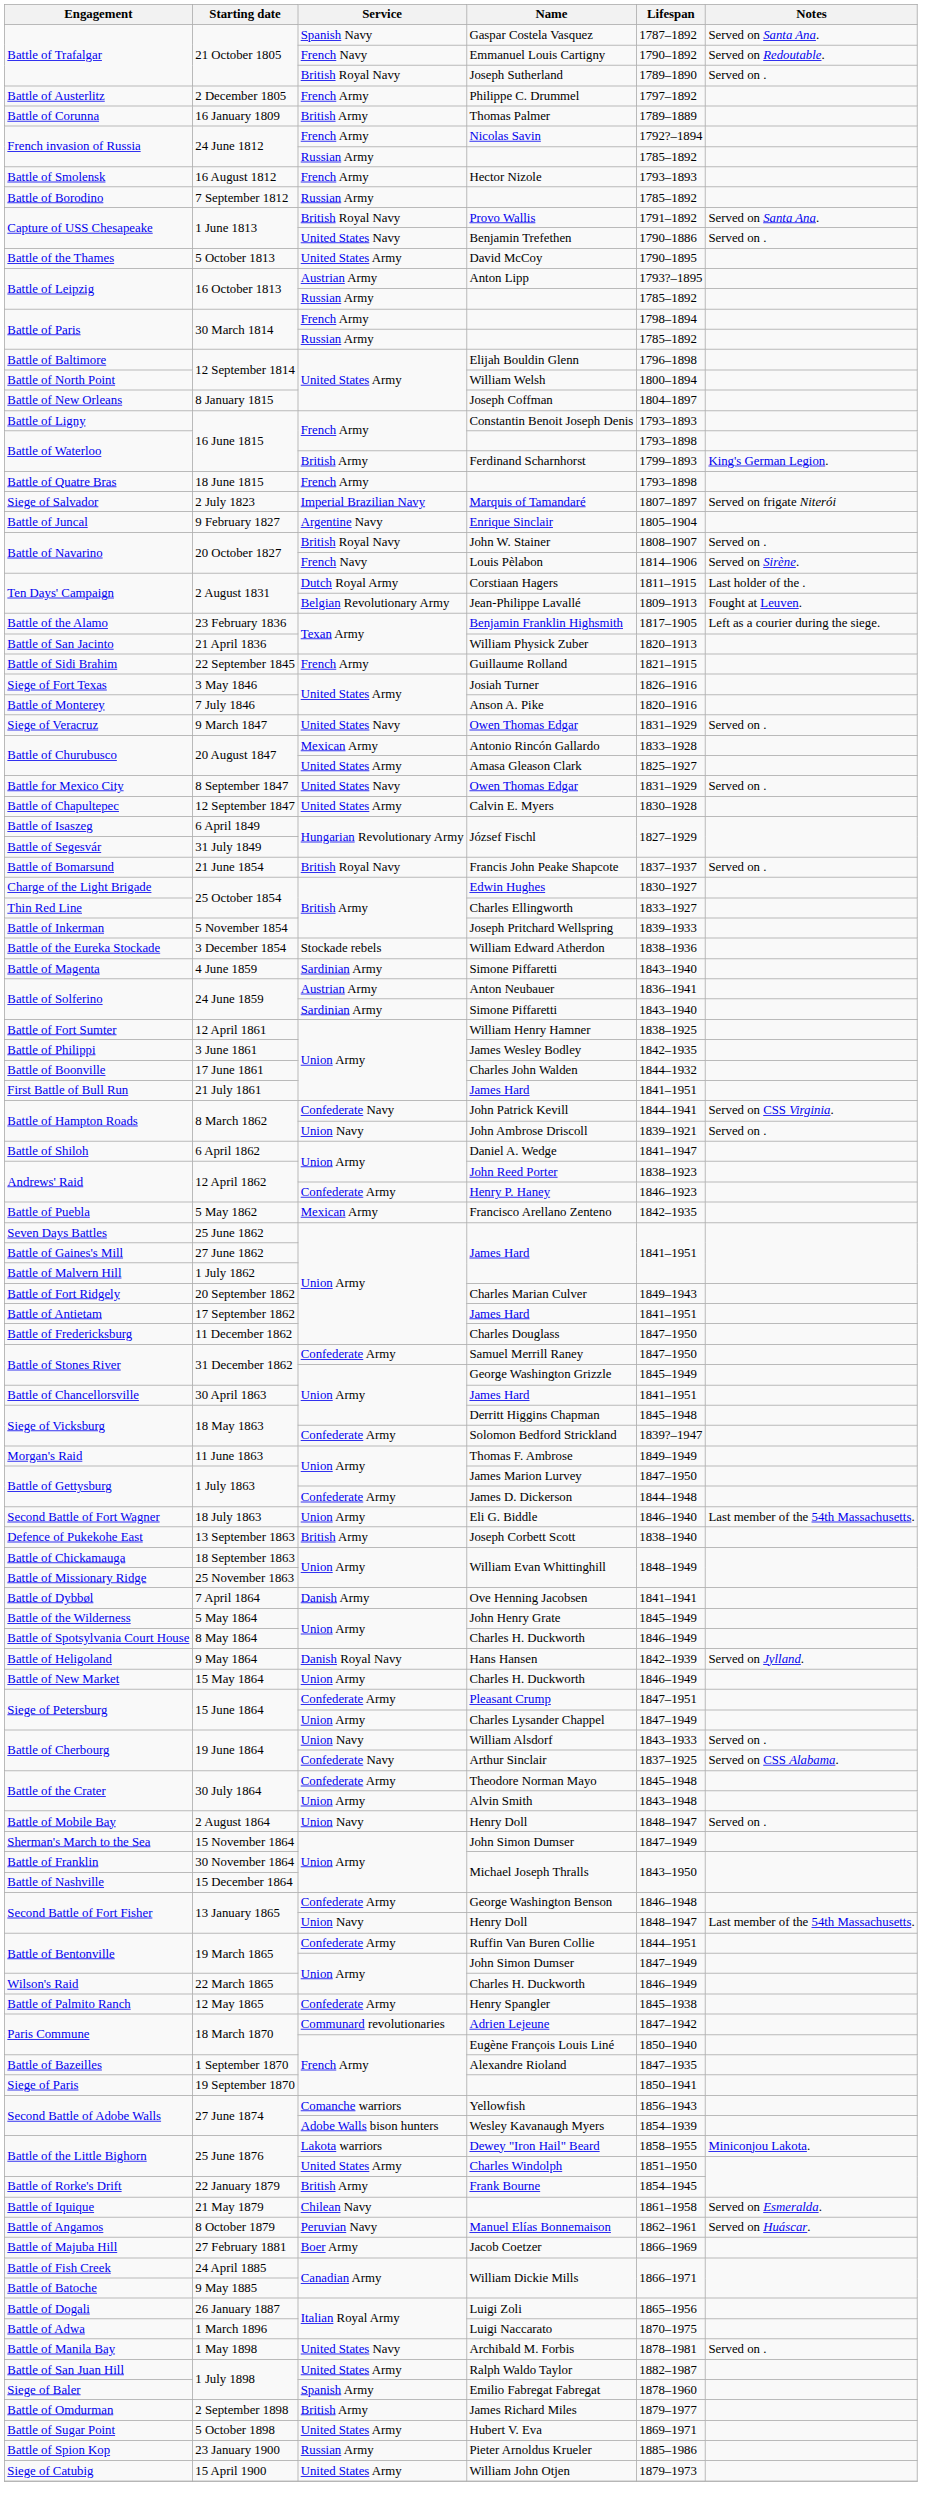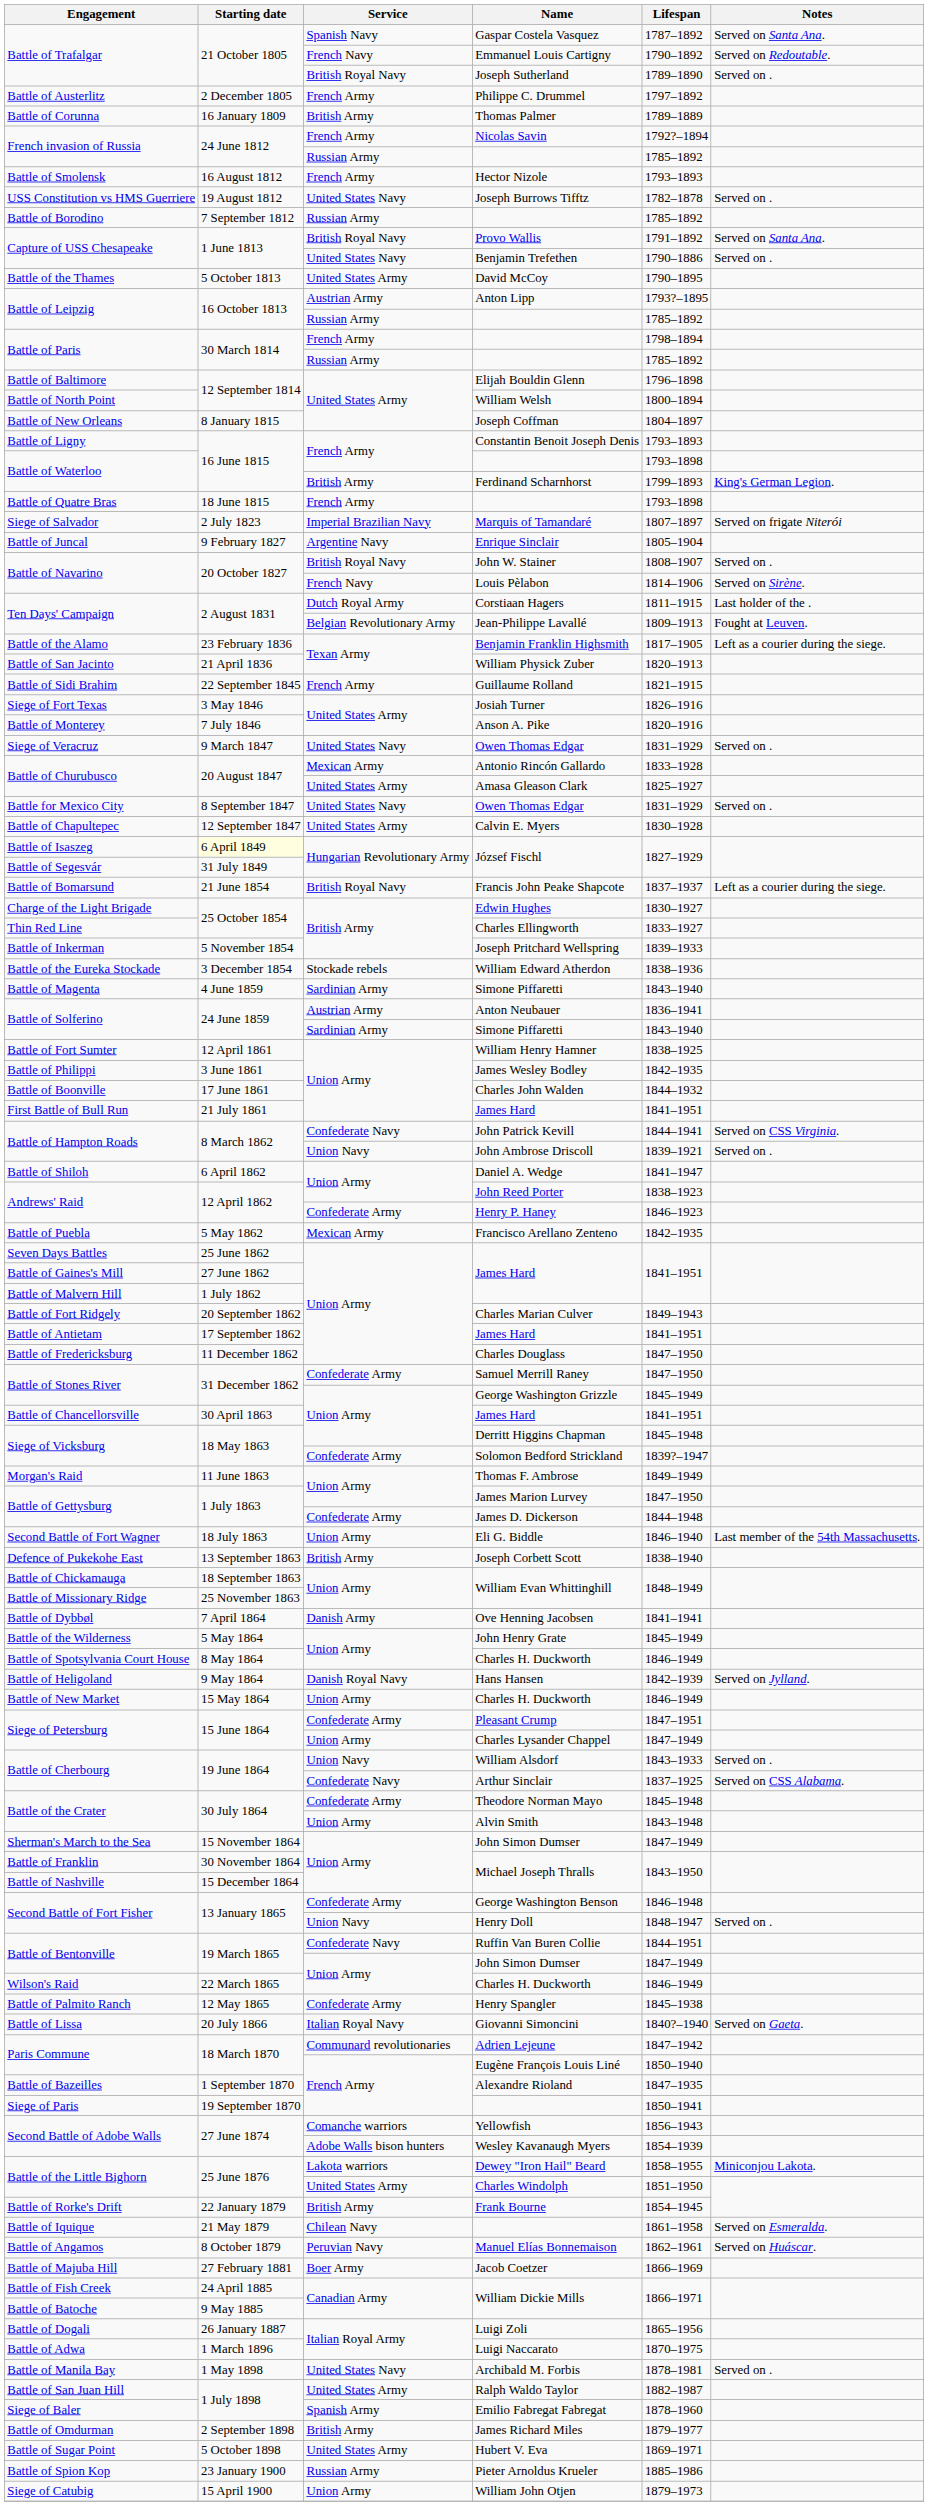+ row: USS Constitution vs HMS Guerriere | 19 August 1812 | United States Navy | Joseph Burrows Tifftz | 1782–1878 | Served on .
Battle of Isaszeg / József Fischl | Starting date: no background -> lightyellow background
Francis John Peake Shapcote | Notes: Served on . -> Left as a courier during the siege.
- row: Battle of Mobile Bay | 2 August 1864 | Union Navy | Henry Doll | 1848–1947 | Served on .
Second Battle of Fort Fisher / Henry Doll | Notes: Last member of the 54th Massachusetts. -> Served on .
Ruffin Van Buren Collie | Service: Confederate Army -> Confederate Navy
+ row: Battle of Lissa | 20 July 1866 | Italian Royal Navy | Giovanni Simoncini | 1840?–1940 | Served on Gaeta.
William John Otjen | Service: United States Army -> Union Army
